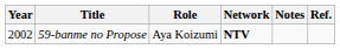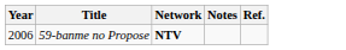- column: Role | Aya Koizumi
59-banme no Propose | Year: 2002 -> 2006
